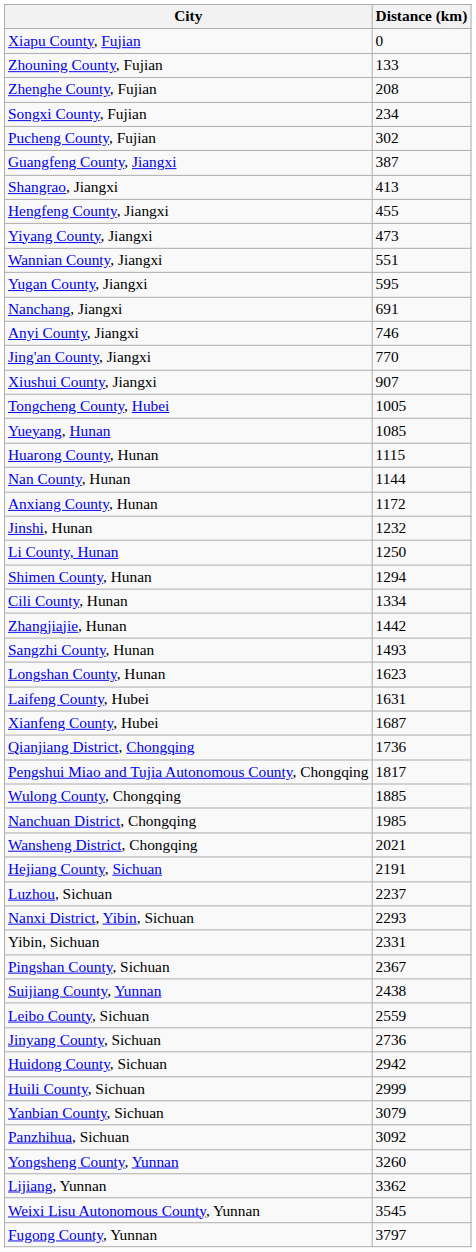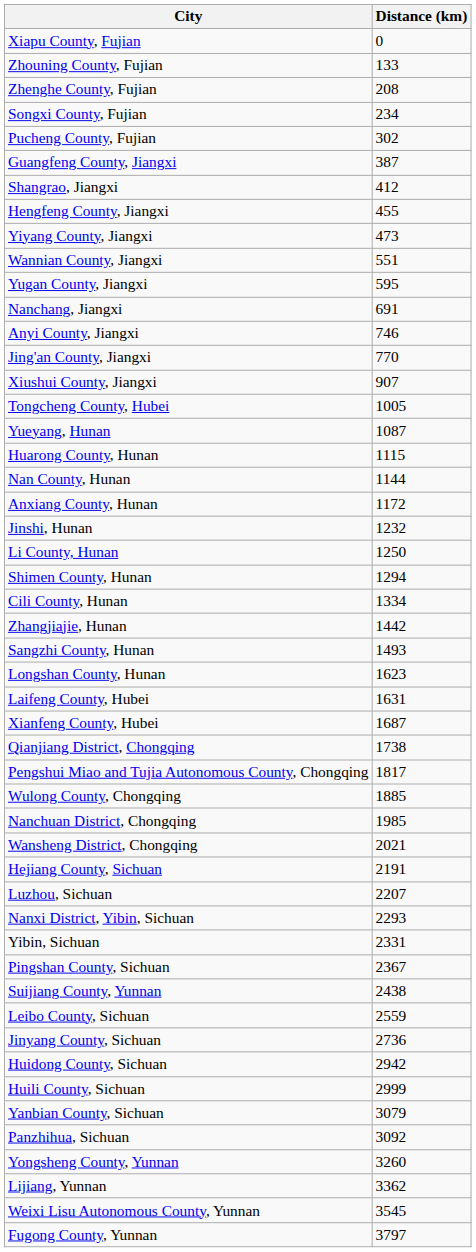Shangrao, Jiangxi | Distance (km): 413 -> 412
Yueyang, Hunan | Distance (km): 1085 -> 1087
Qianjiang District, Chongqing | Distance (km): 1736 -> 1738
Luzhou, Sichuan | Distance (km): 2237 -> 2207
